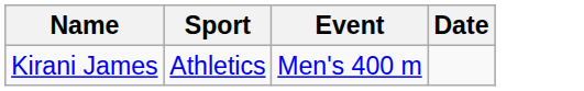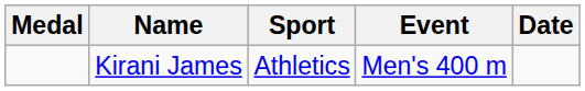+ column: Medal
